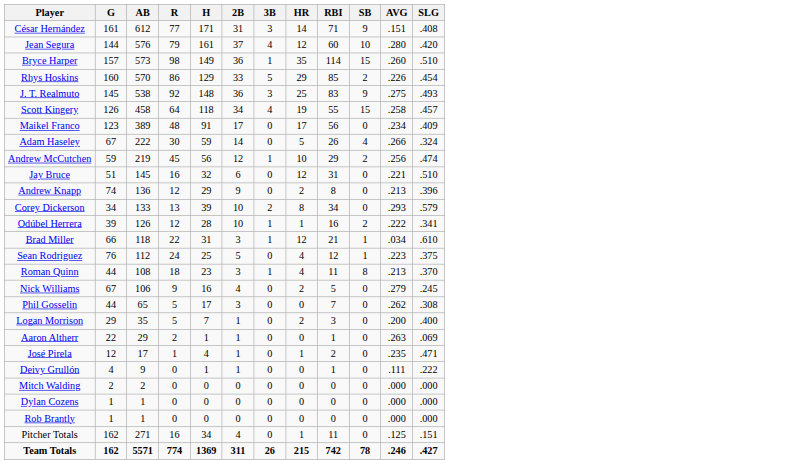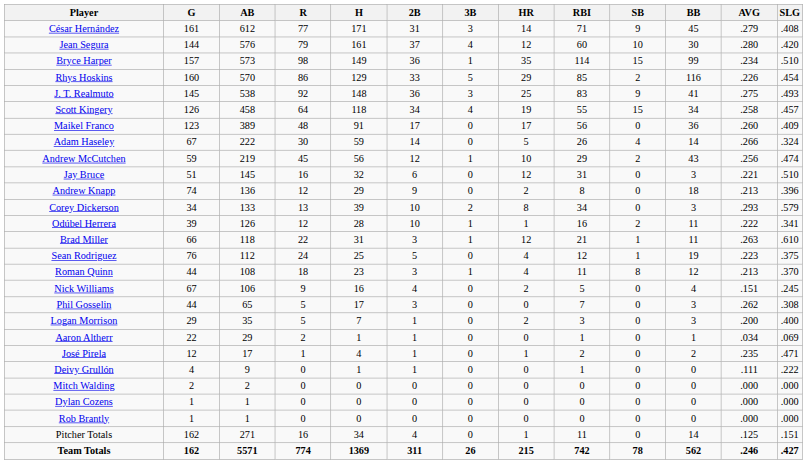+ column: BB | 45 | 30 | 99 | 116 | 41 | 34 | 36 | 14 | 43 | 3 | 18 | 3 | 11 | 11 | 19 | 12 | 4 | 3 | 3 | 1 | 2 | 0 | 0 | 0 | 0 | 14 | 562
César Hernández | AVG: .151 -> .279
Bryce Harper | AVG: .260 -> .234
Maikel Franco | AVG: .234 -> .260
Brad Miller | AVG: .034 -> .263
Nick Williams | AVG: .279 -> .151
Aaron Altherr | AVG: .263 -> .034
